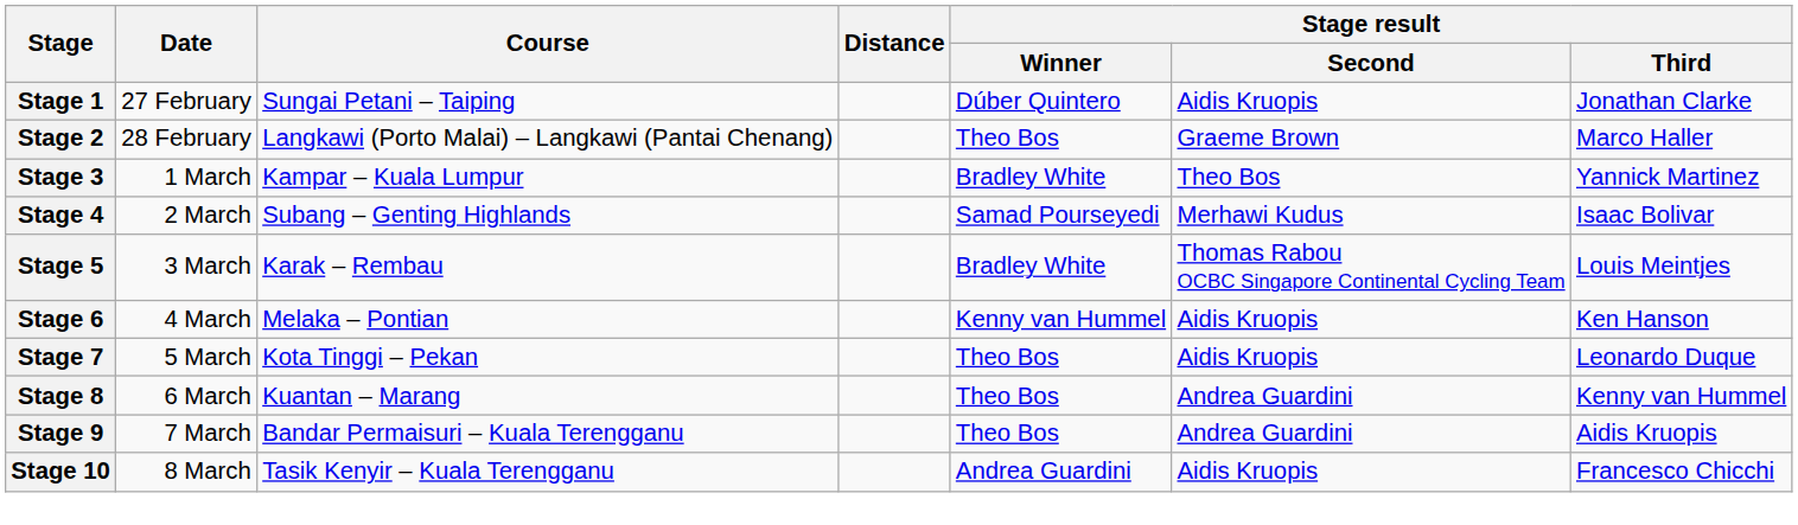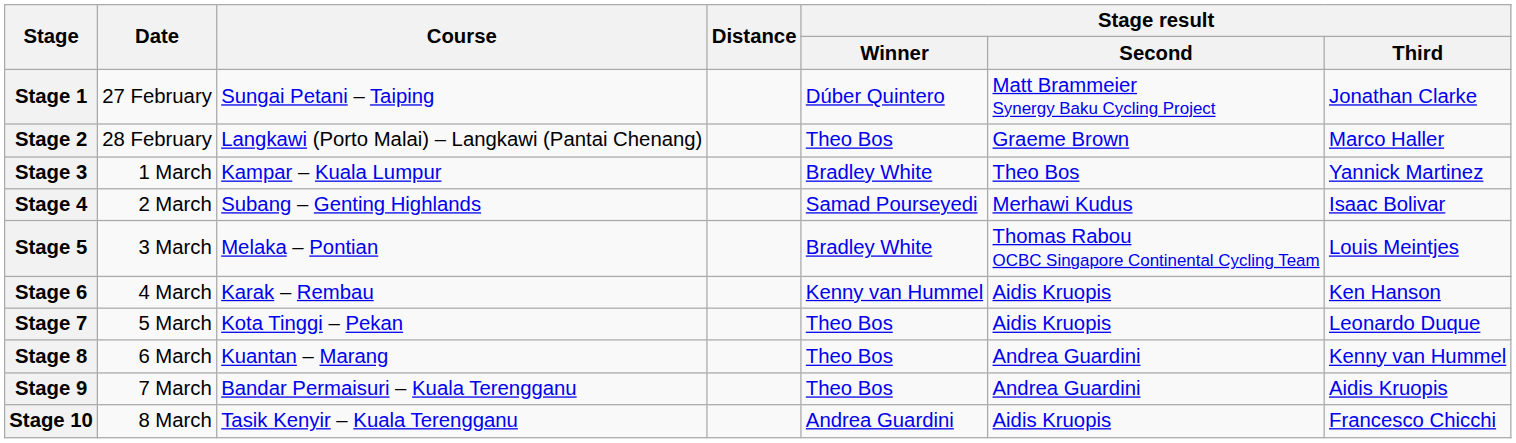Stage 1 | Stage result / Second: Aidis Kruopis -> Matt Brammeier Synergy Baku Cycling Project
Stage 5 | Course: Karak – Rembau -> Melaka – Pontian
Stage 6 | Course: Melaka – Pontian -> Karak – Rembau
